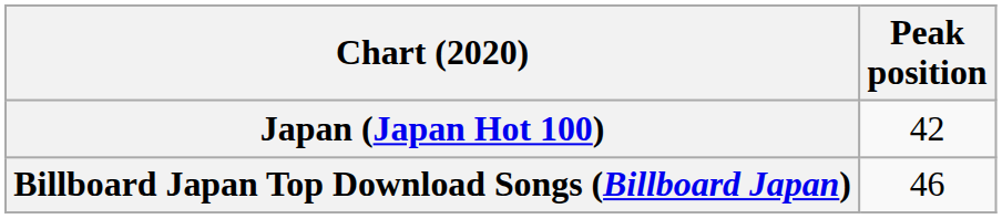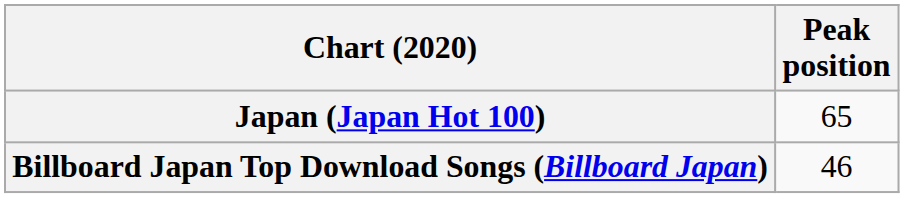Japan (Japan Hot 100) | Peak position: 42 -> 65
